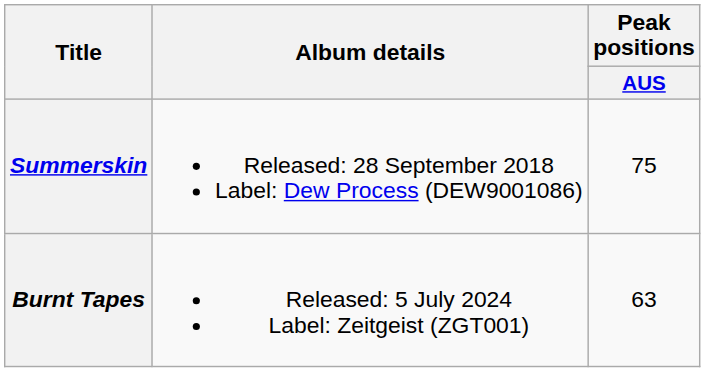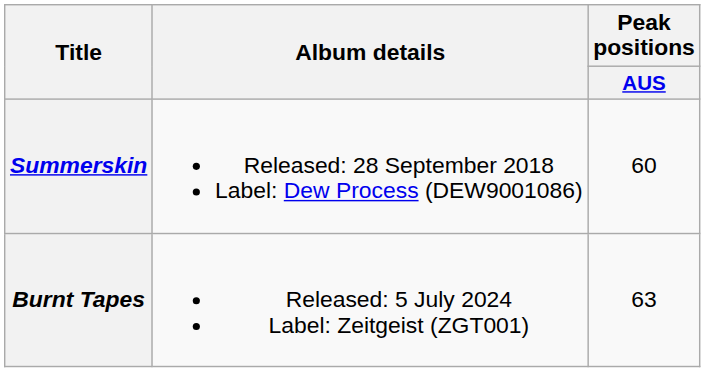Summerskin | Peak positions / AUS: 75 -> 60
